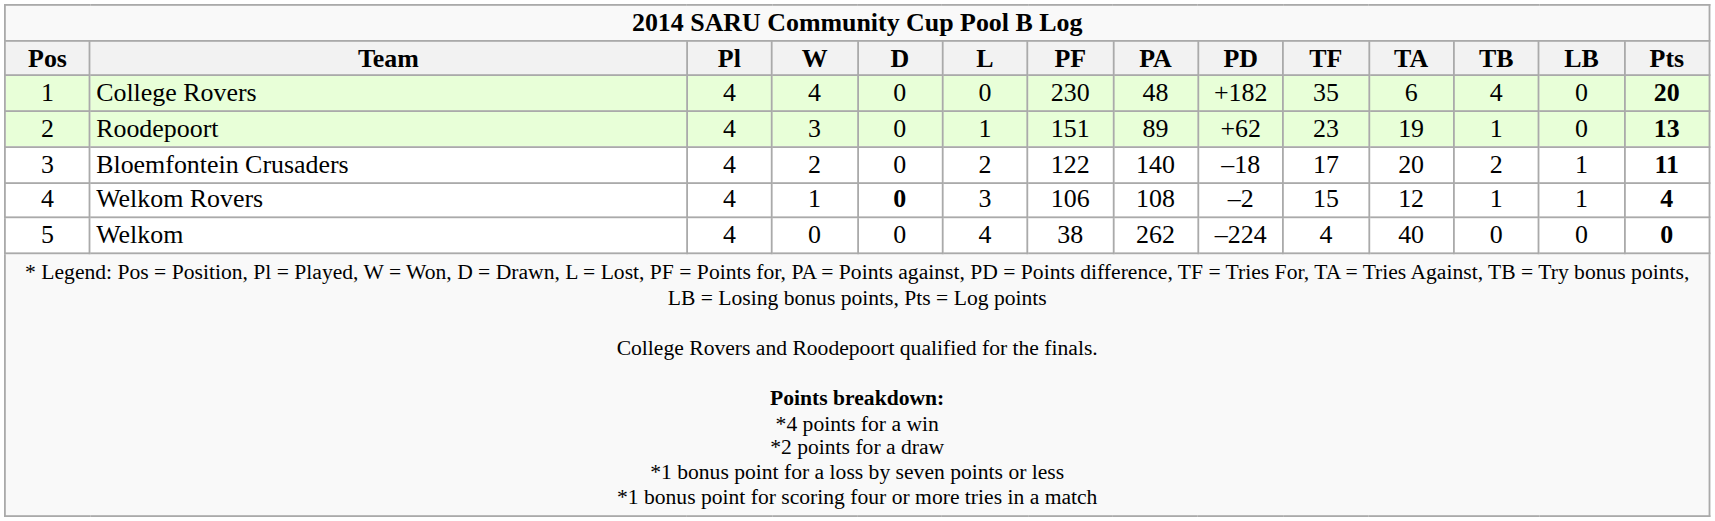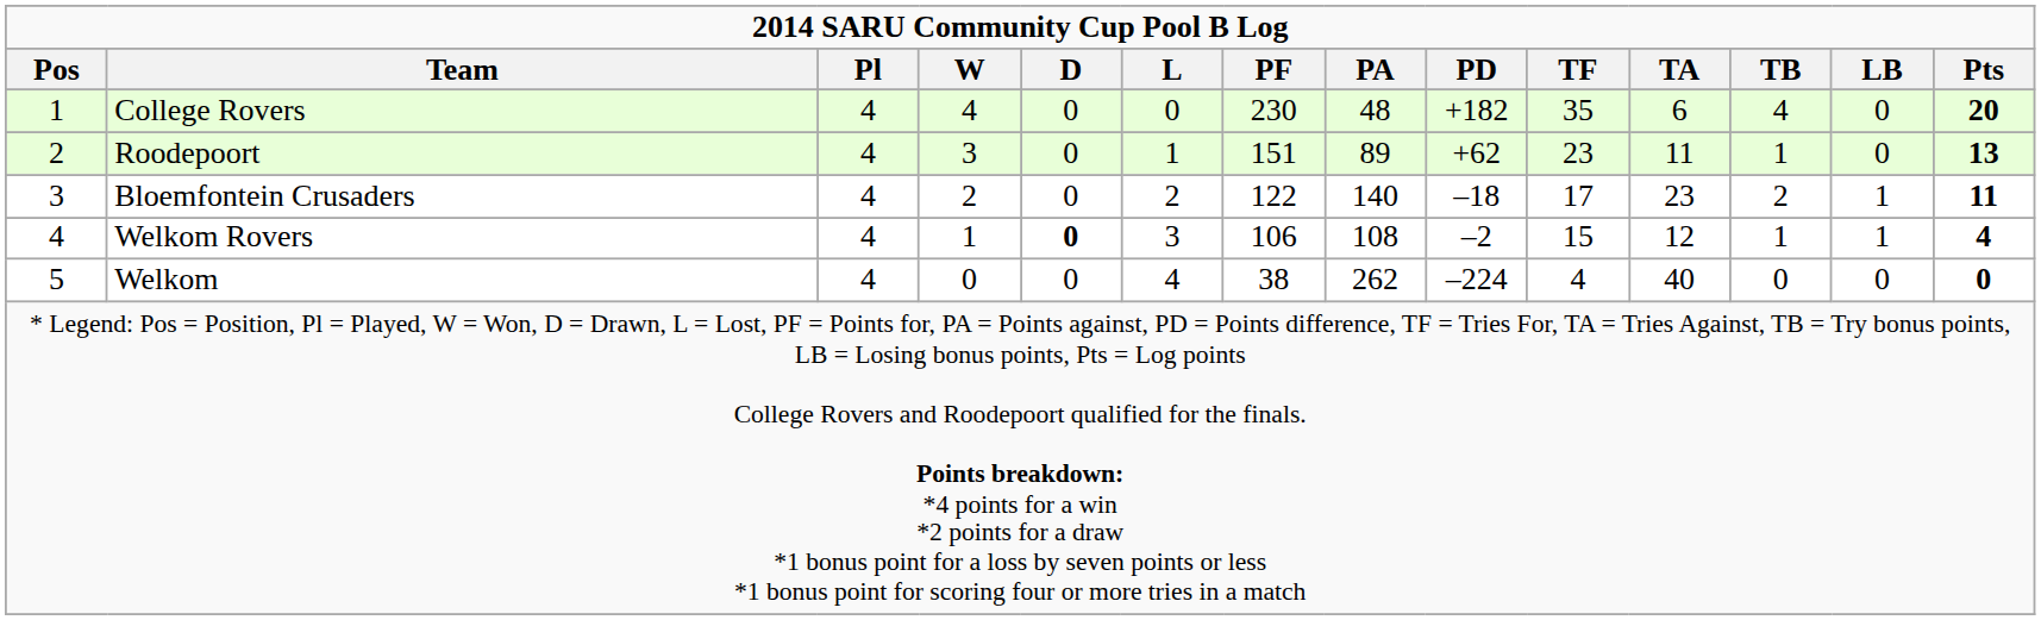Roodepoort | TA: 19 -> 11
Bloemfontein Crusaders | TA: 20 -> 23
